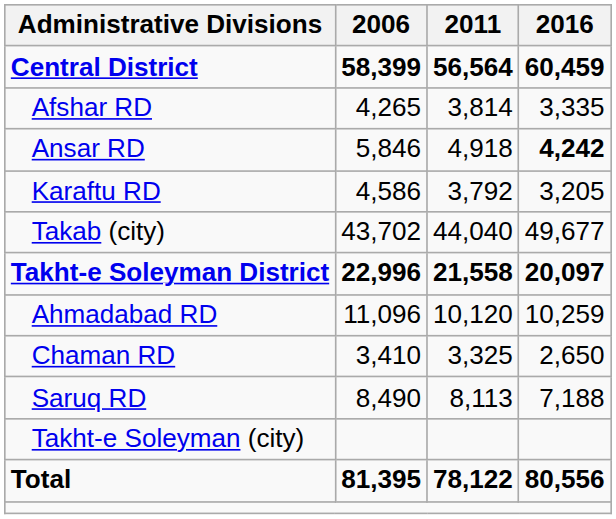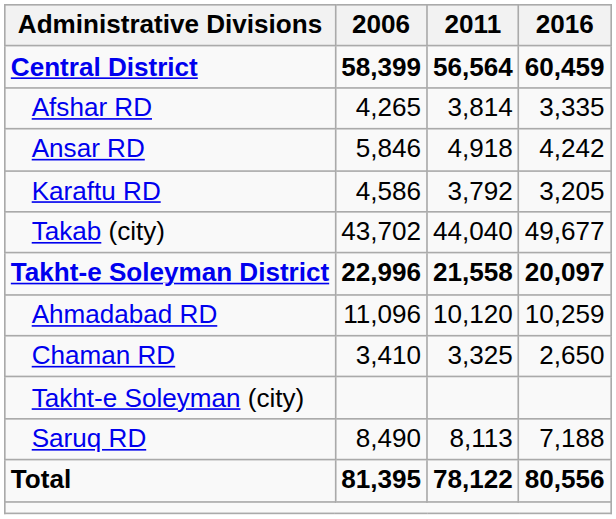Ansar RD | 2016: bold -> normal
rows swapped: Saruq RD <-> Takht-e Soleyman (city)
